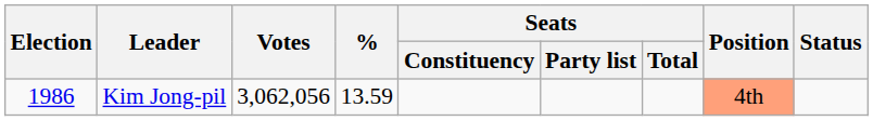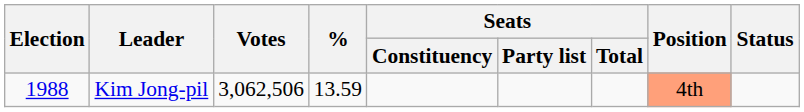Kim Jong-pil | Election: 1986 -> 1988
Kim Jong-pil | Votes: 3,062,056 -> 3,062,506
